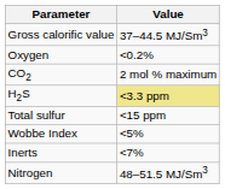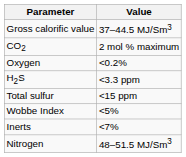rows swapped: Oxygen <-> CO2
H2S | Value: khaki background -> no background
